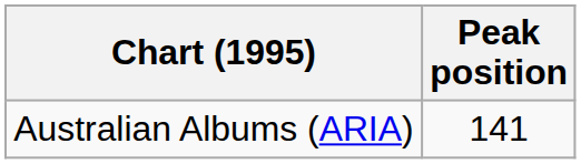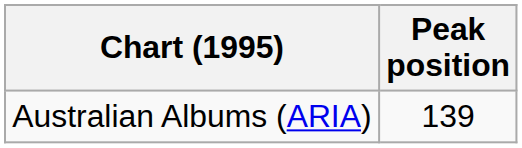Australian Albums (ARIA) | Peak position: 141 -> 139
